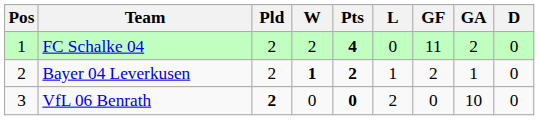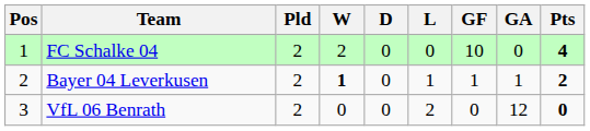columns swapped: D <-> Pts
FC Schalke 04 | GF: 11 -> 10
FC Schalke 04 | GA: 2 -> 0
Bayer 04 Leverkusen | GF: 2 -> 1
VfL 06 Benrath | Pld: bold -> normal
VfL 06 Benrath | GA: 10 -> 12
